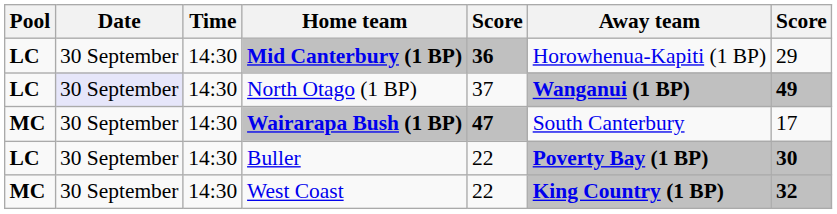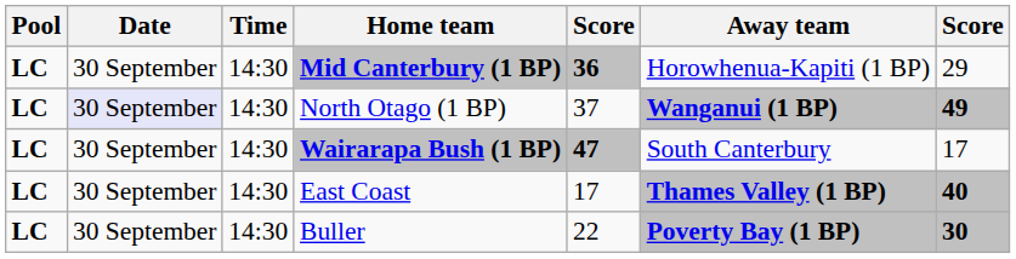Wairarapa Bush (1 BP) | Pool: MC -> LC
+ row: LC | 30 September | 14:30 | East Coast | 17 | Thames Valley (1 BP) | 40
- row: MC | 30 September | 14:30 | West Coast | 22 | King Country (1 BP) | 32
